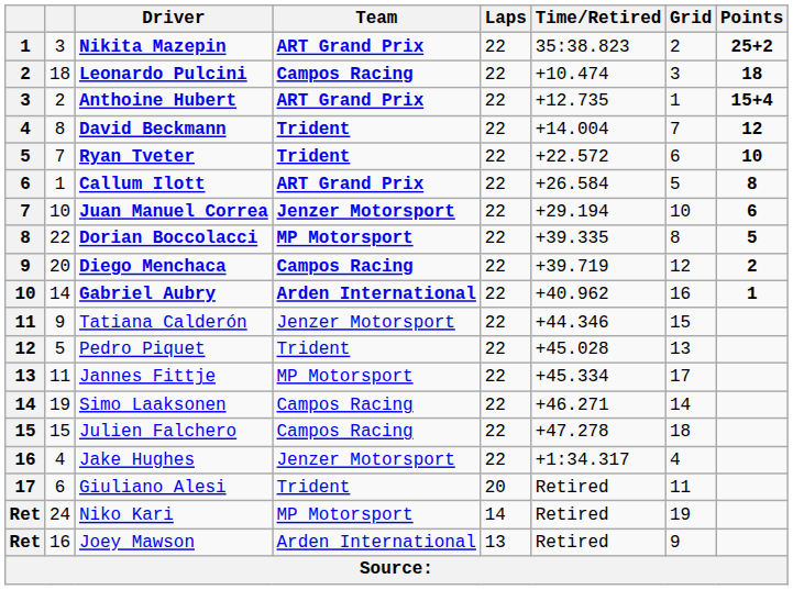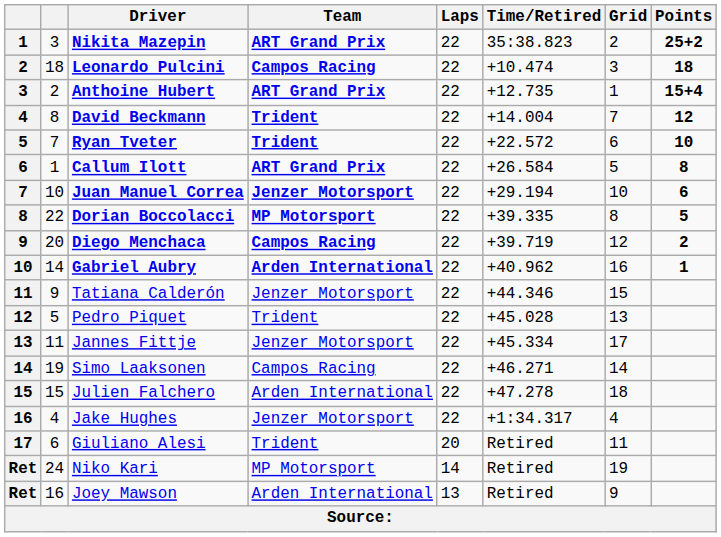Jannes Fittje | Team: MP Motorsport -> Jenzer Motorsport
Julien Falchero | Team: Campos Racing -> Arden International
